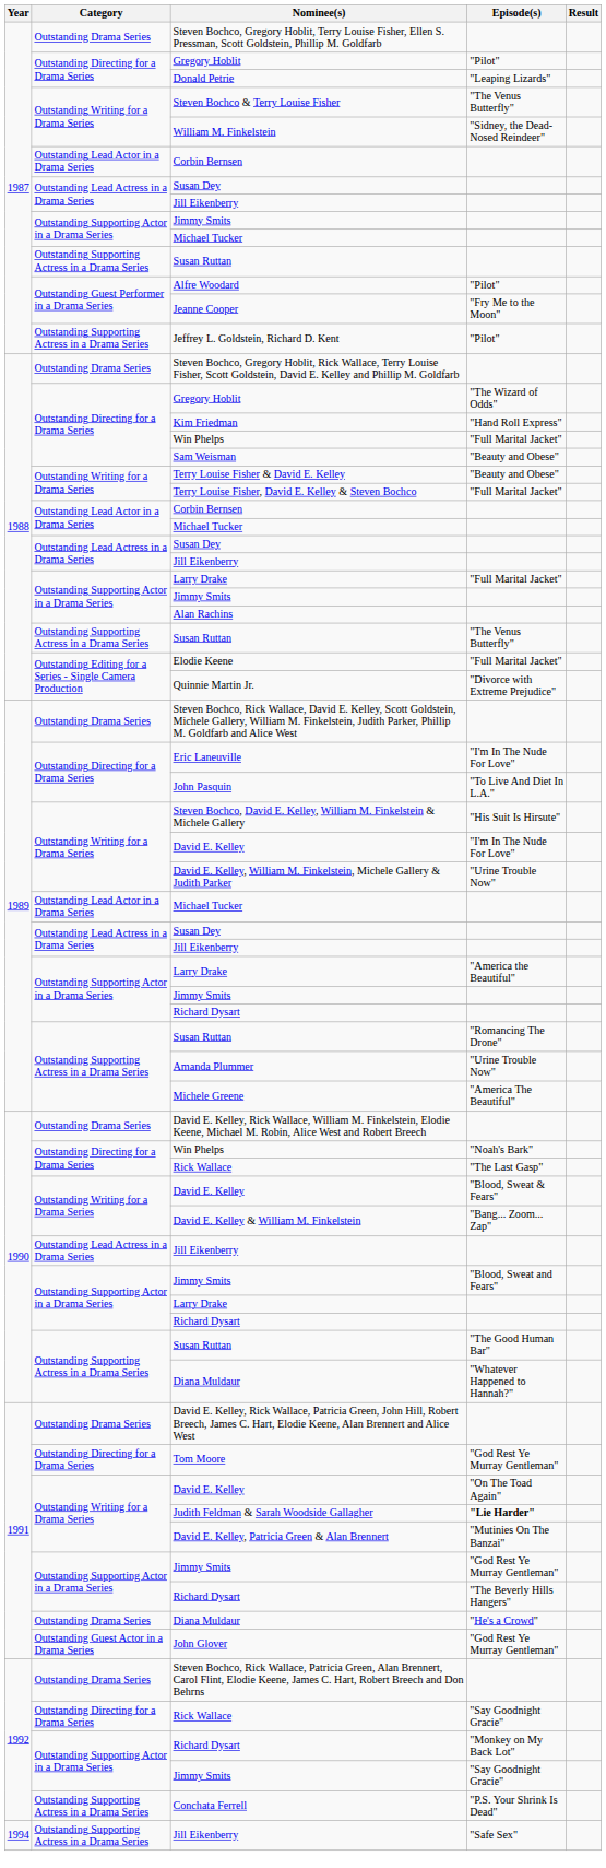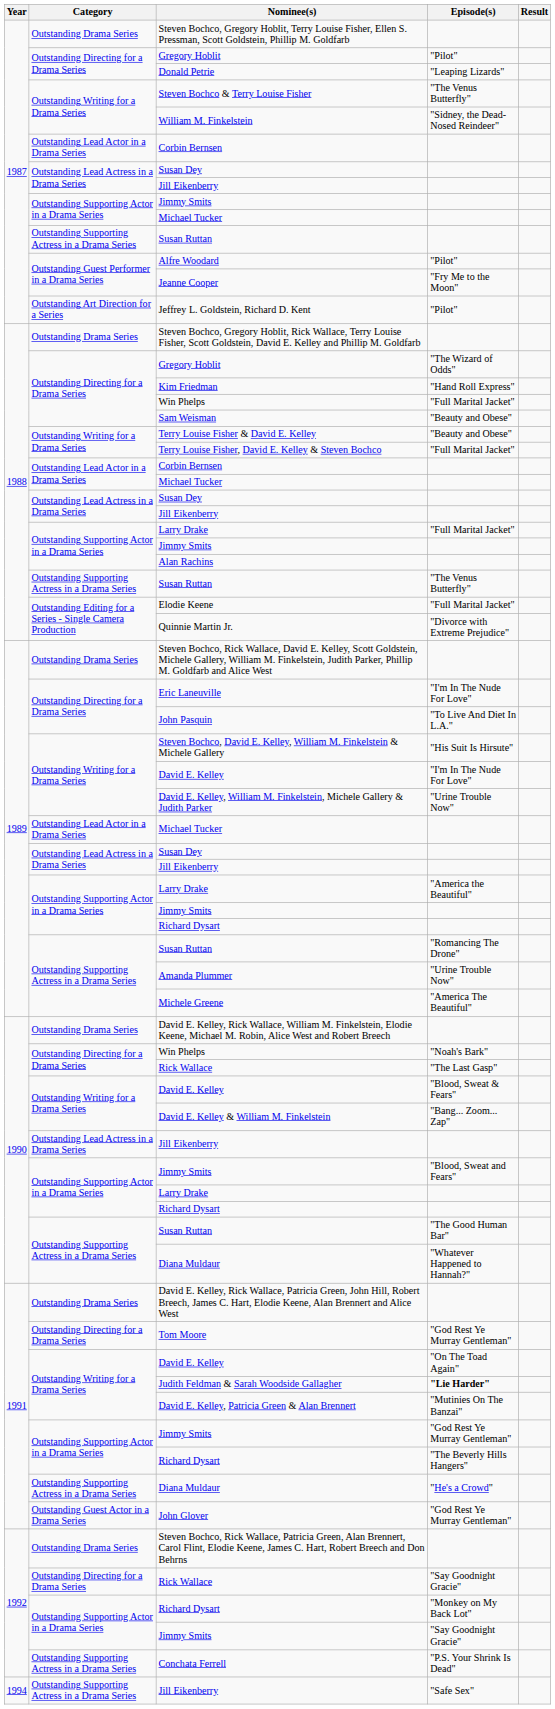Jeffrey L. Goldstein, Richard D. Kent | Category: Outstanding Supporting Actress in a Drama Series -> Outstanding Art Direction for a Series
1991 / Diana Muldaur | Category: Outstanding Drama Series -> Outstanding Supporting Actress in a Drama Series
